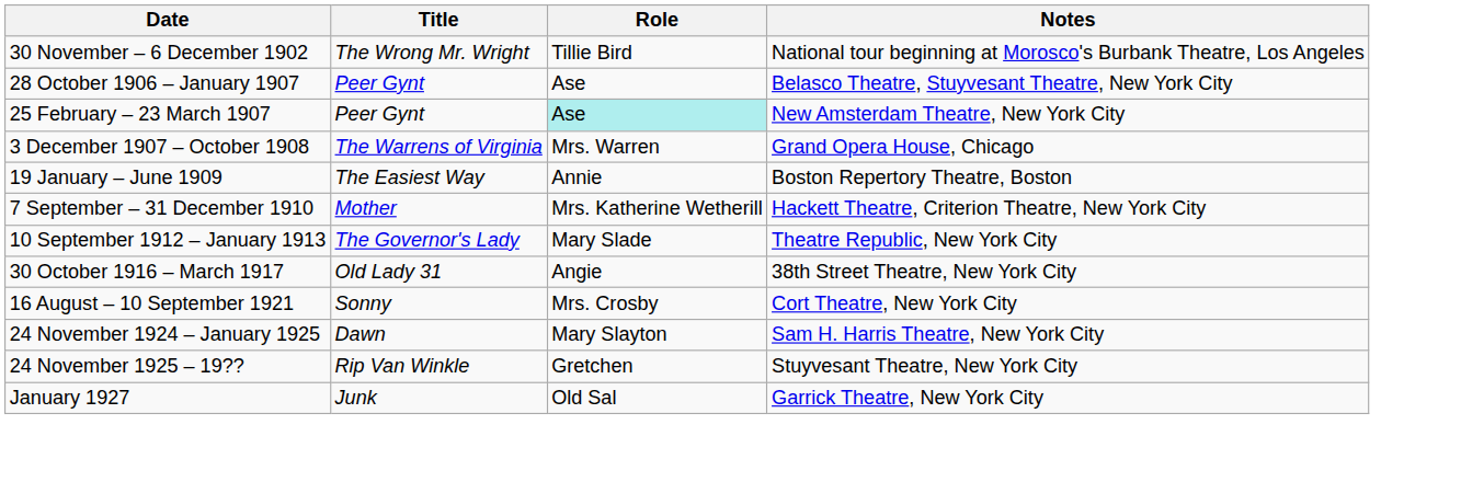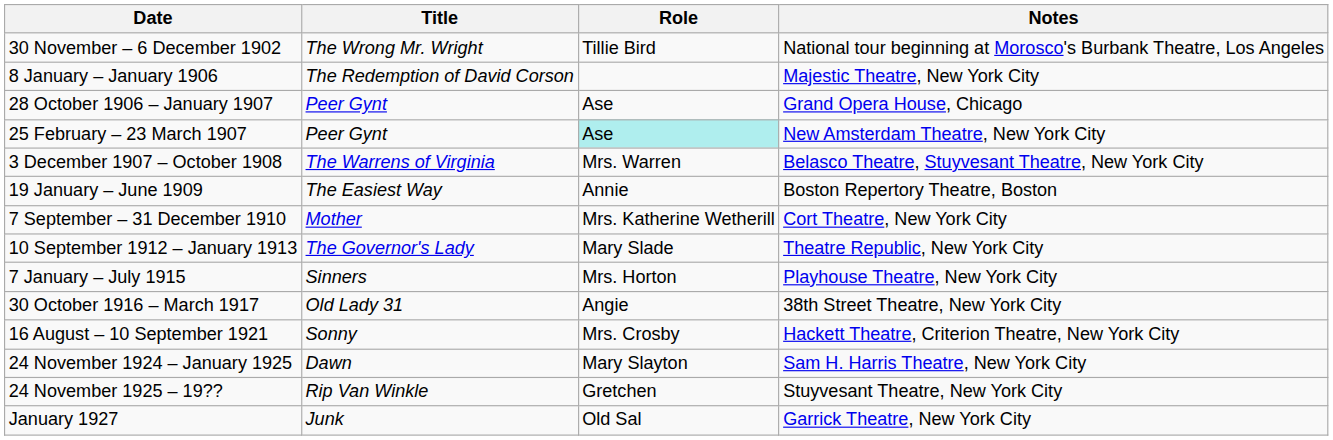+ row: 8 January – January 1906 | The Redemption of David Corson | Majestic Theatre, New York City
28 October 1906 – January 1907 | Notes: Belasco Theatre, Stuyvesant Theatre, New York City -> Grand Opera House, Chicago
3 December 1907 – October 1908 | Notes: Grand Opera House, Chicago -> Belasco Theatre, Stuyvesant Theatre, New York City
7 September – 31 December 1910 | Notes: Hackett Theatre, Criterion Theatre, New York City -> Cort Theatre, New York City
+ row: 7 January – July 1915 | Sinners | Mrs. Horton | Playhouse Theatre, New York City
16 August – 10 September 1921 | Notes: Cort Theatre, New York City -> Hackett Theatre, Criterion Theatre, New York City
